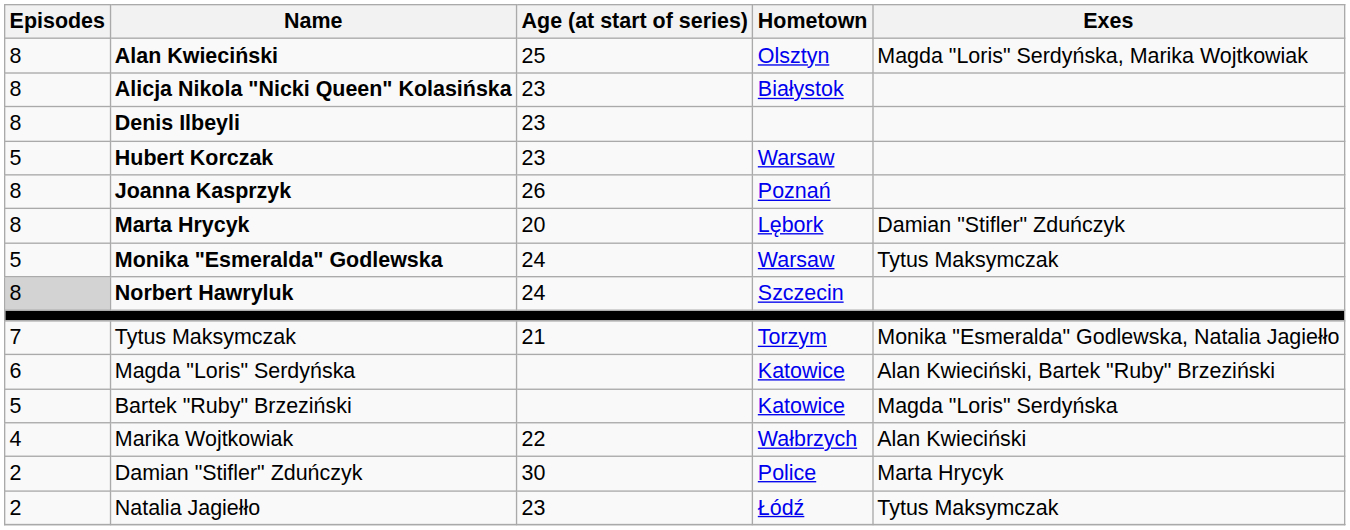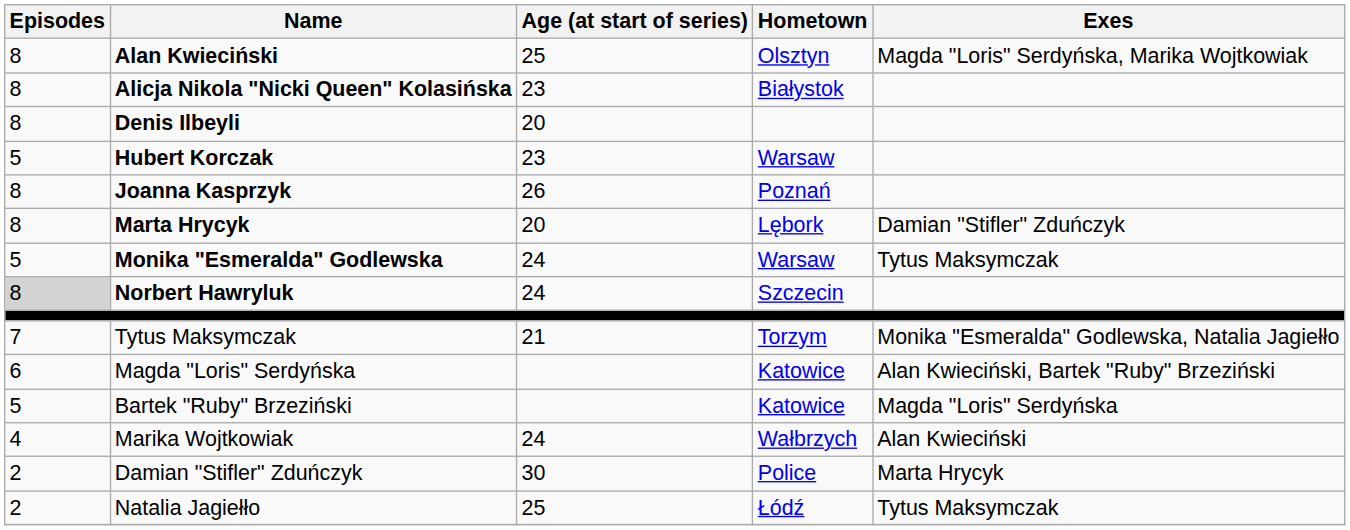Denis Ilbeyli | Age (at start of series): 23 -> 20
Marika Wojtkowiak | Age (at start of series): 22 -> 24
Natalia Jagiełło | Age (at start of series): 23 -> 25
